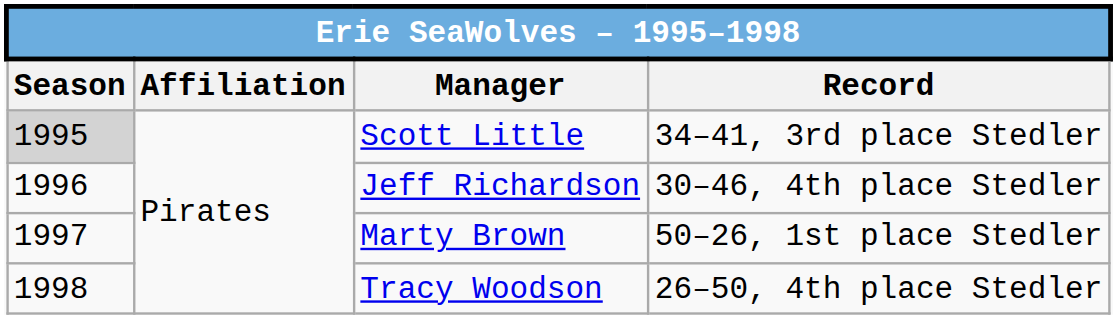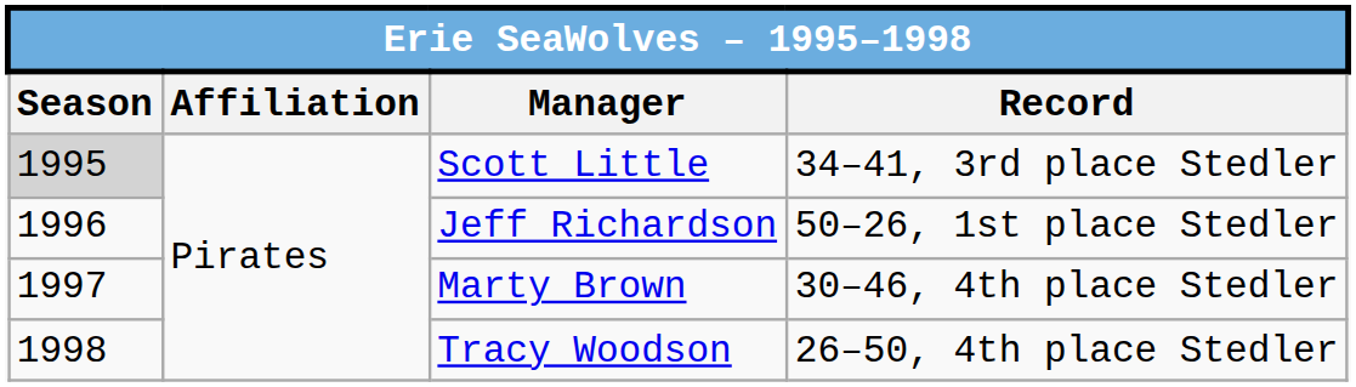Jeff Richardson | Record: 30–46, 4th place Stedler -> 50–26, 1st place Stedler
Marty Brown | Record: 50–26, 1st place Stedler -> 30–46, 4th place Stedler
